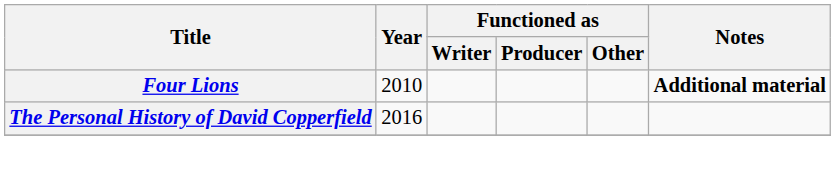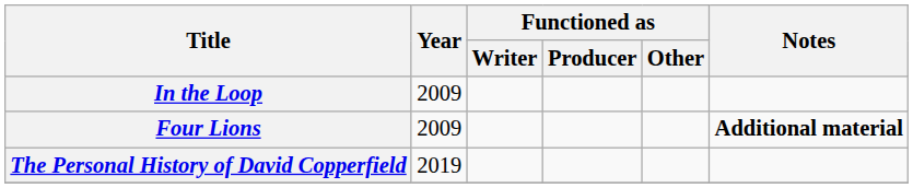+ row: In the Loop | 2009
Four Lions | Year: 2010 -> 2009
The Personal History of David Copperfield | Year: 2016 -> 2019
